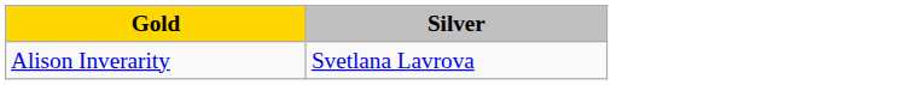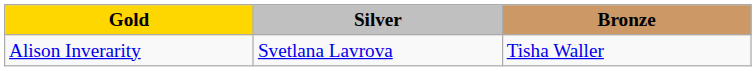+ column: Bronze | Tisha Waller
